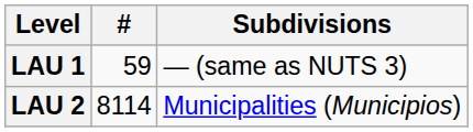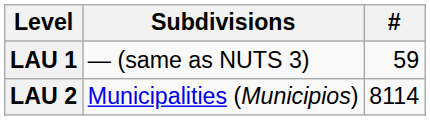columns swapped: Subdivisions <-> #
